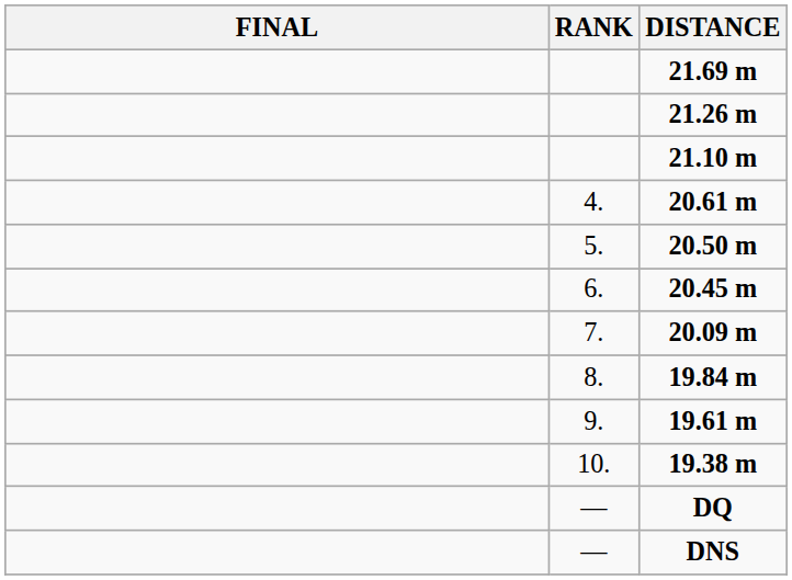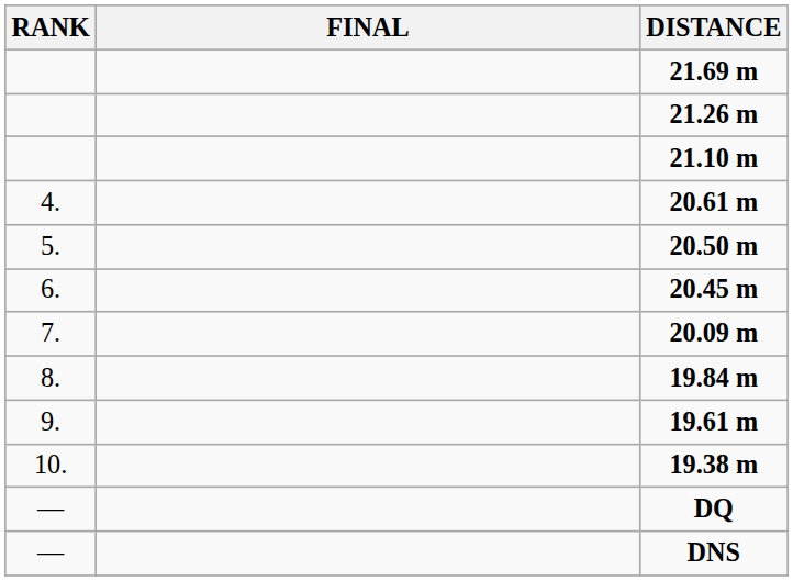columns swapped: RANK <-> FINAL
